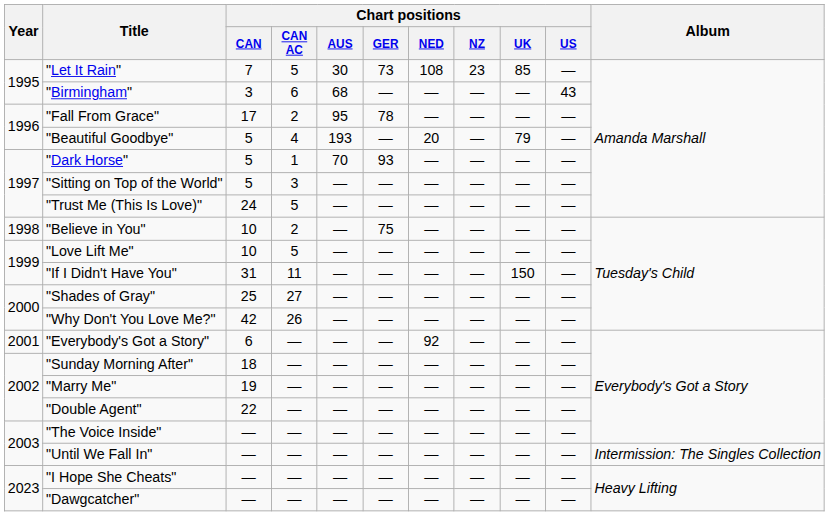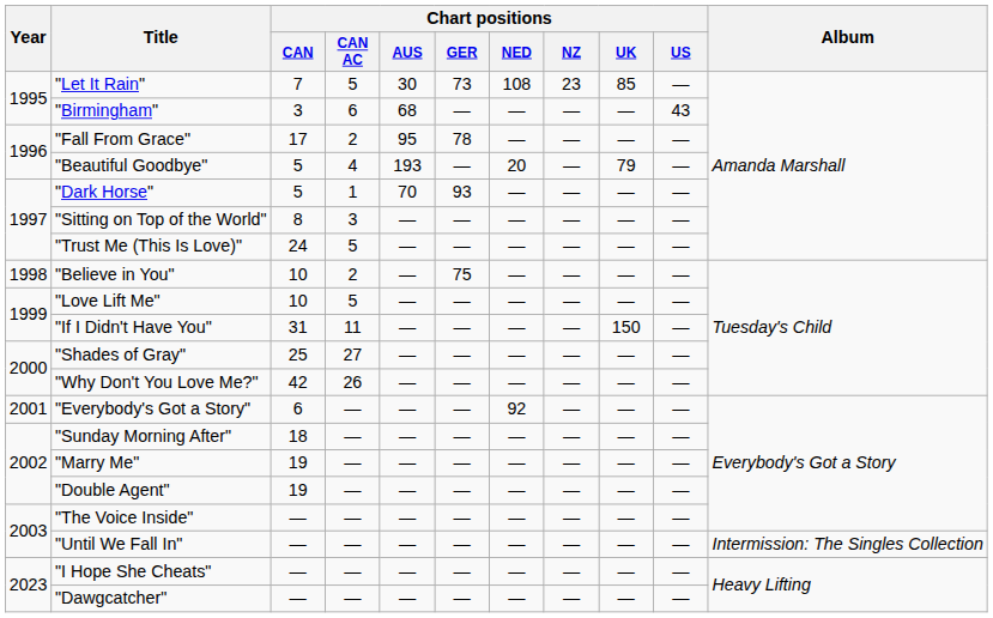"Sitting on Top of the World" | Chart positions / CAN: 5 -> 8
"Double Agent" | Chart positions / CAN: 22 -> 19
